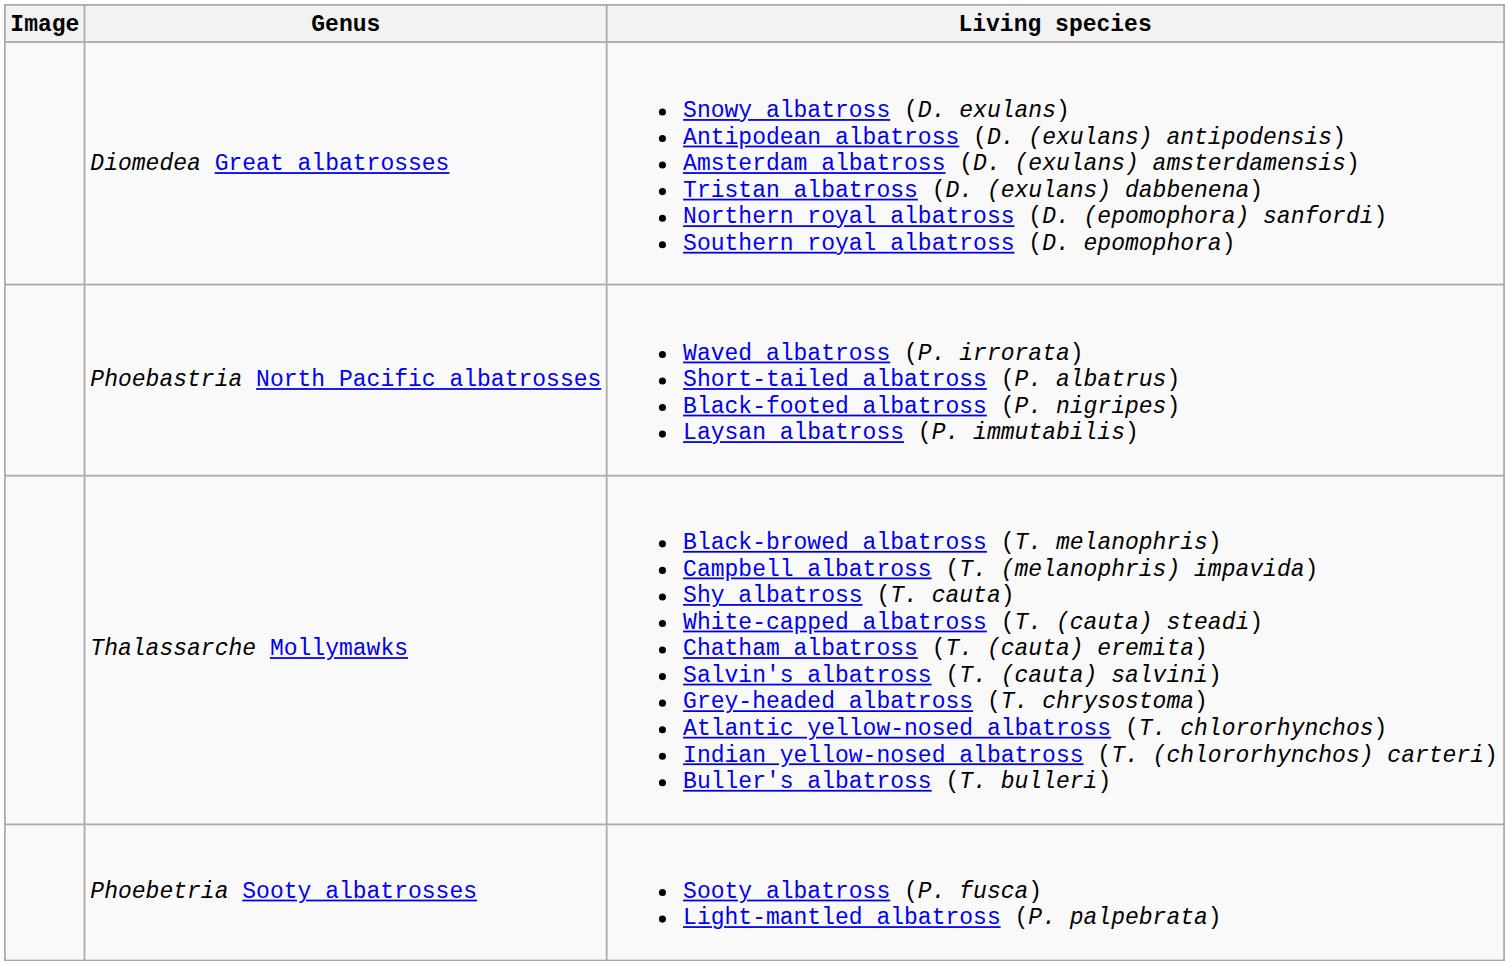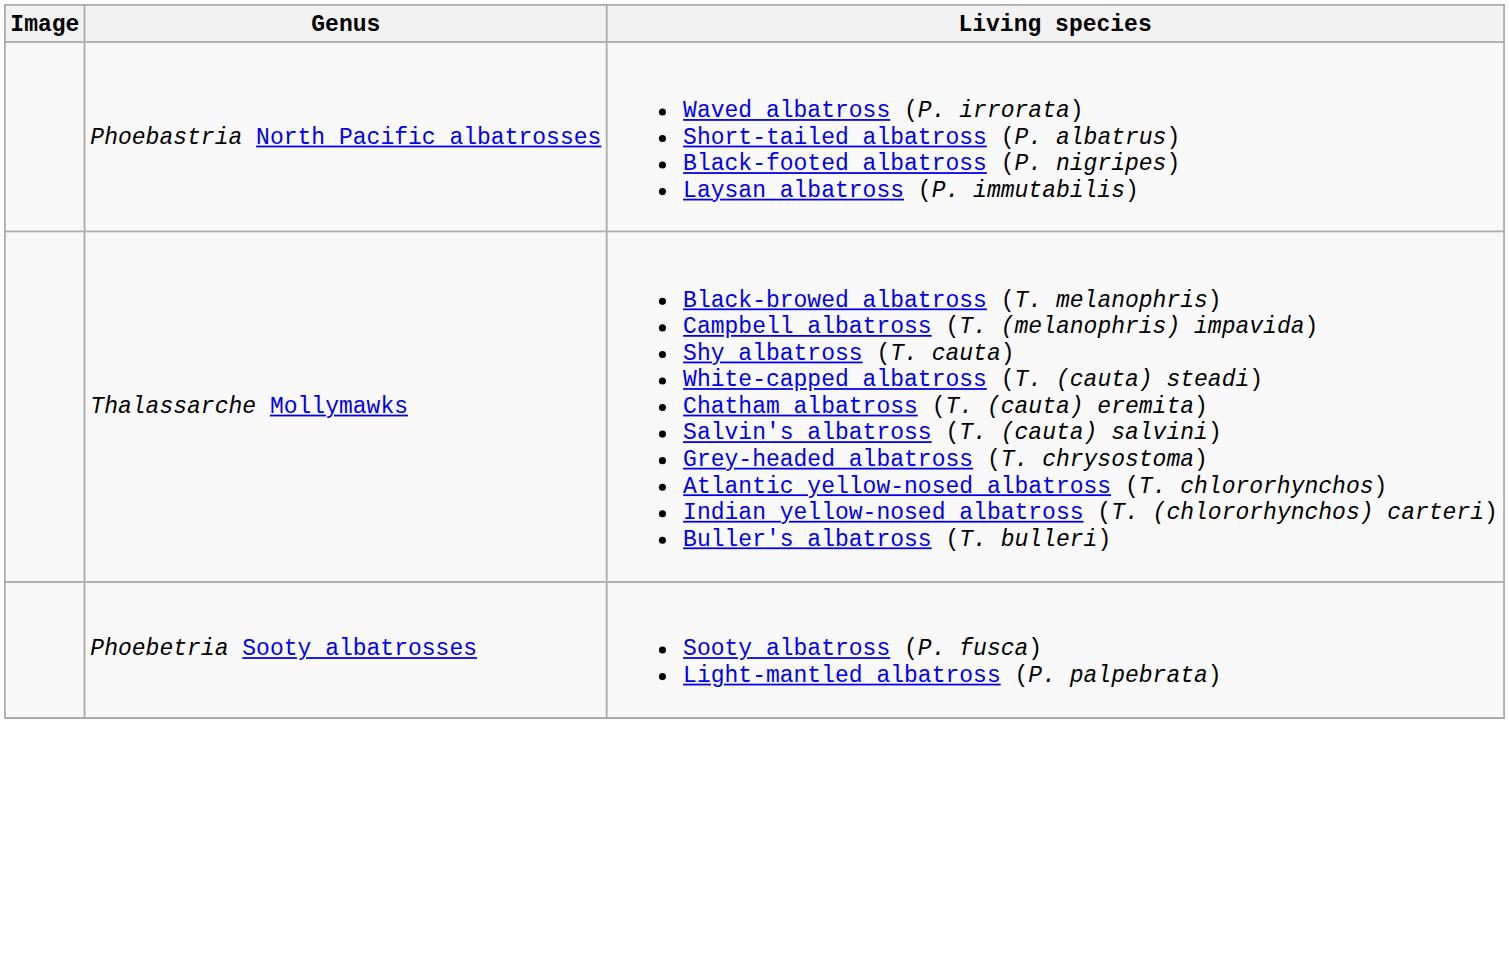- row: Diomedea Great albatrosses | Snowy albatross (D. exulans) Antipodean albatross (D. (exulans) antipodensis) Amsterdam albatross (D. (exulans) amsterdamensis) Tristan albatross (D. (exulans) dabbenena) Northern royal albatross (D. (epomophora) sanfordi) Southern royal albatross (D. epomophora)
